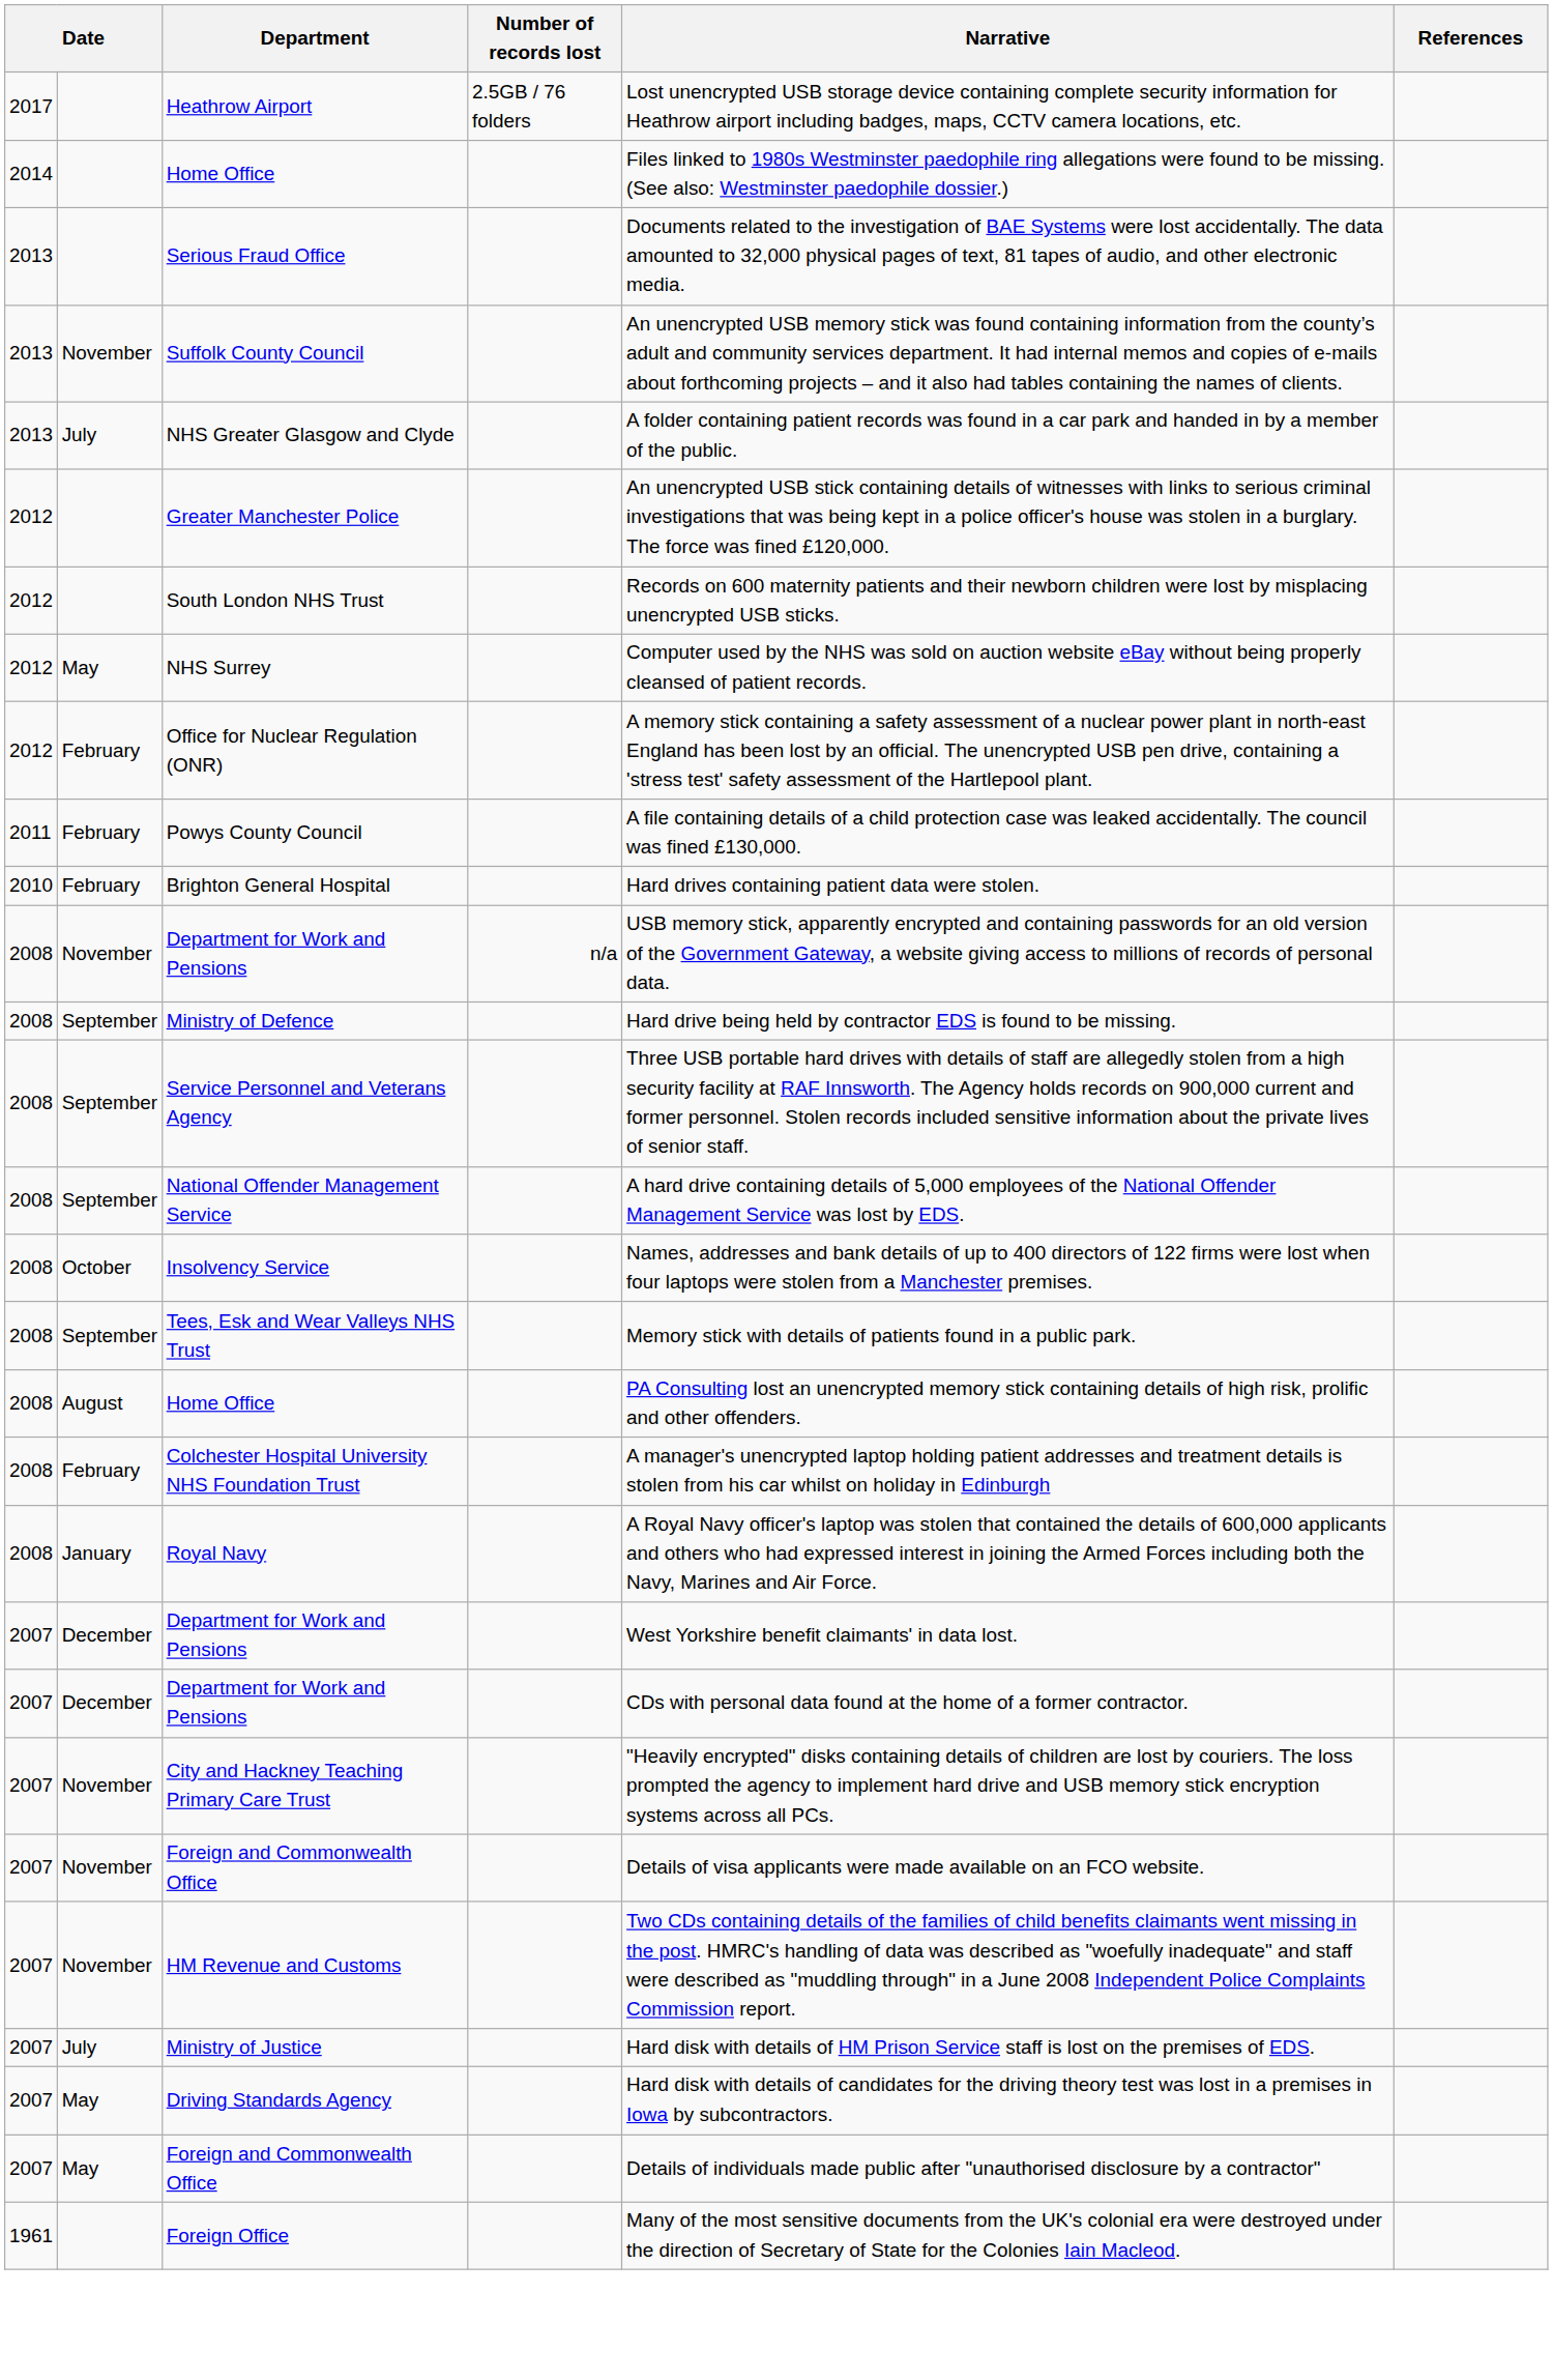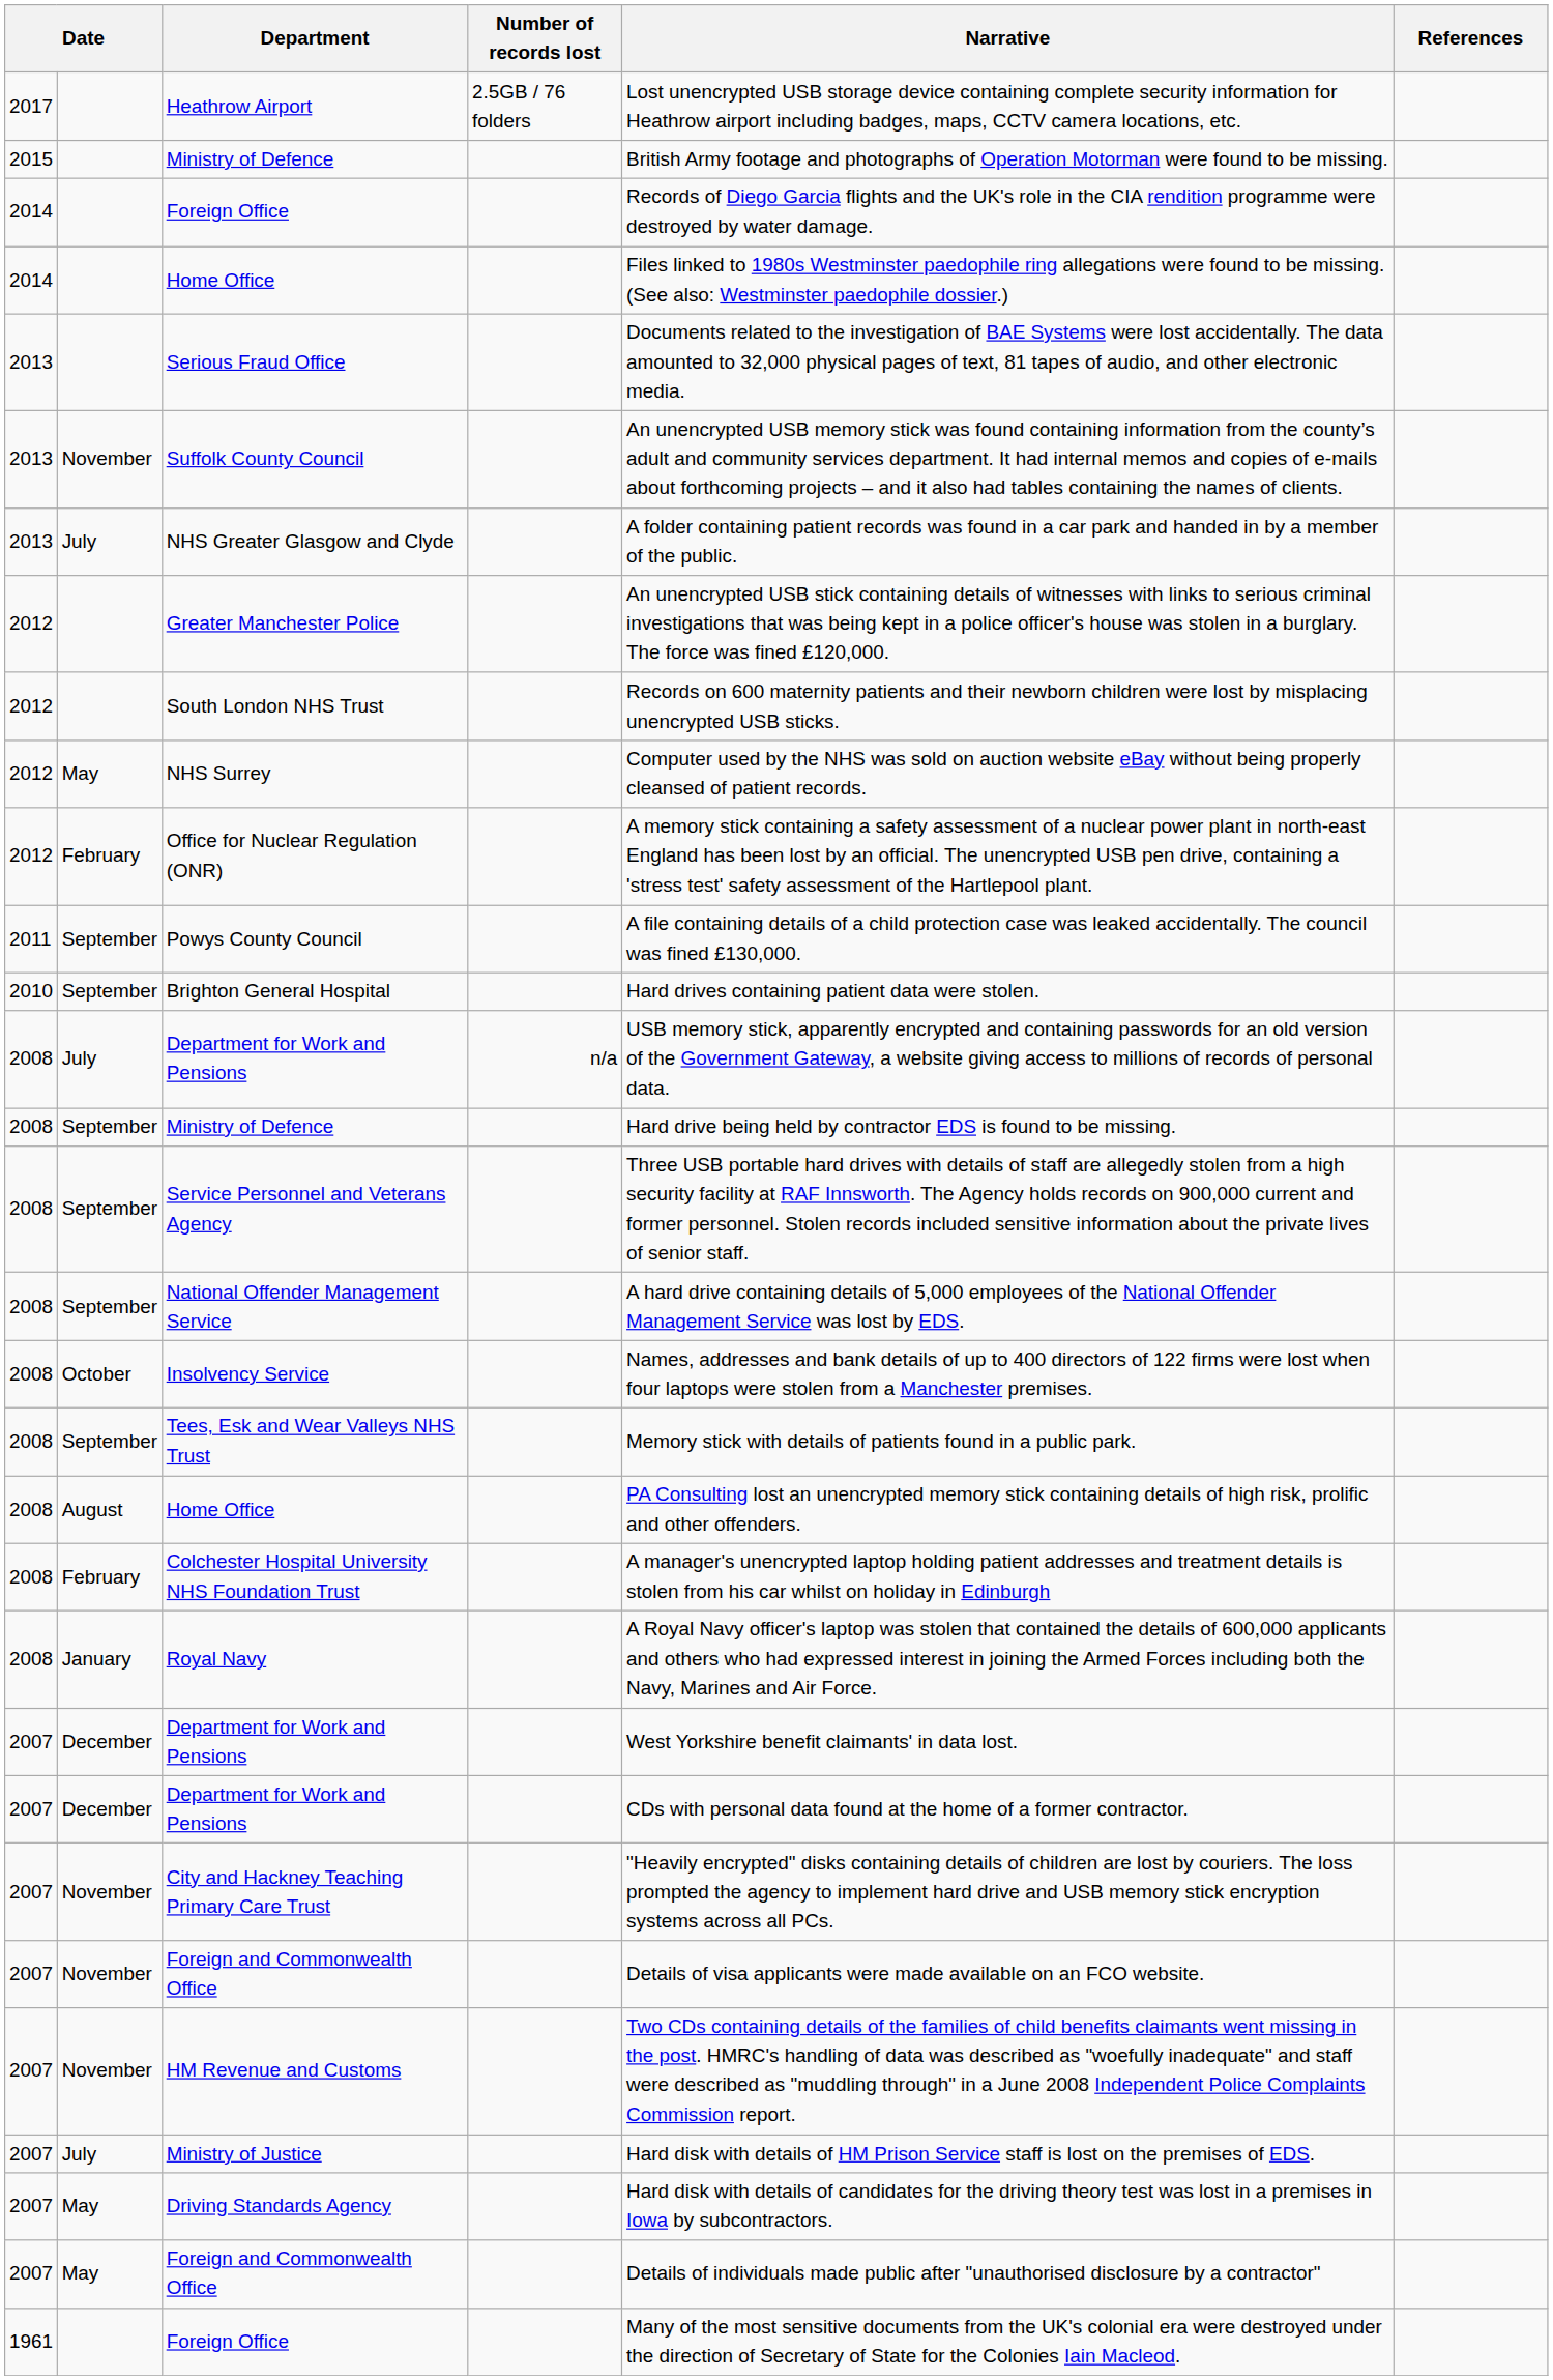+ row: 2015 | Ministry of Defence | British Army footage and photographs of Operation Motorman were found to be missing.
+ row: 2014 | Foreign Office | Records of Diego Garcia flights and the UK's role in the CIA rendition programme were destroyed by water damage.
Powys County Council | column 2: February -> September
Brighton General Hospital | column 2: February -> September
2008 / Department for Work and Pensions | column 2: November -> July
